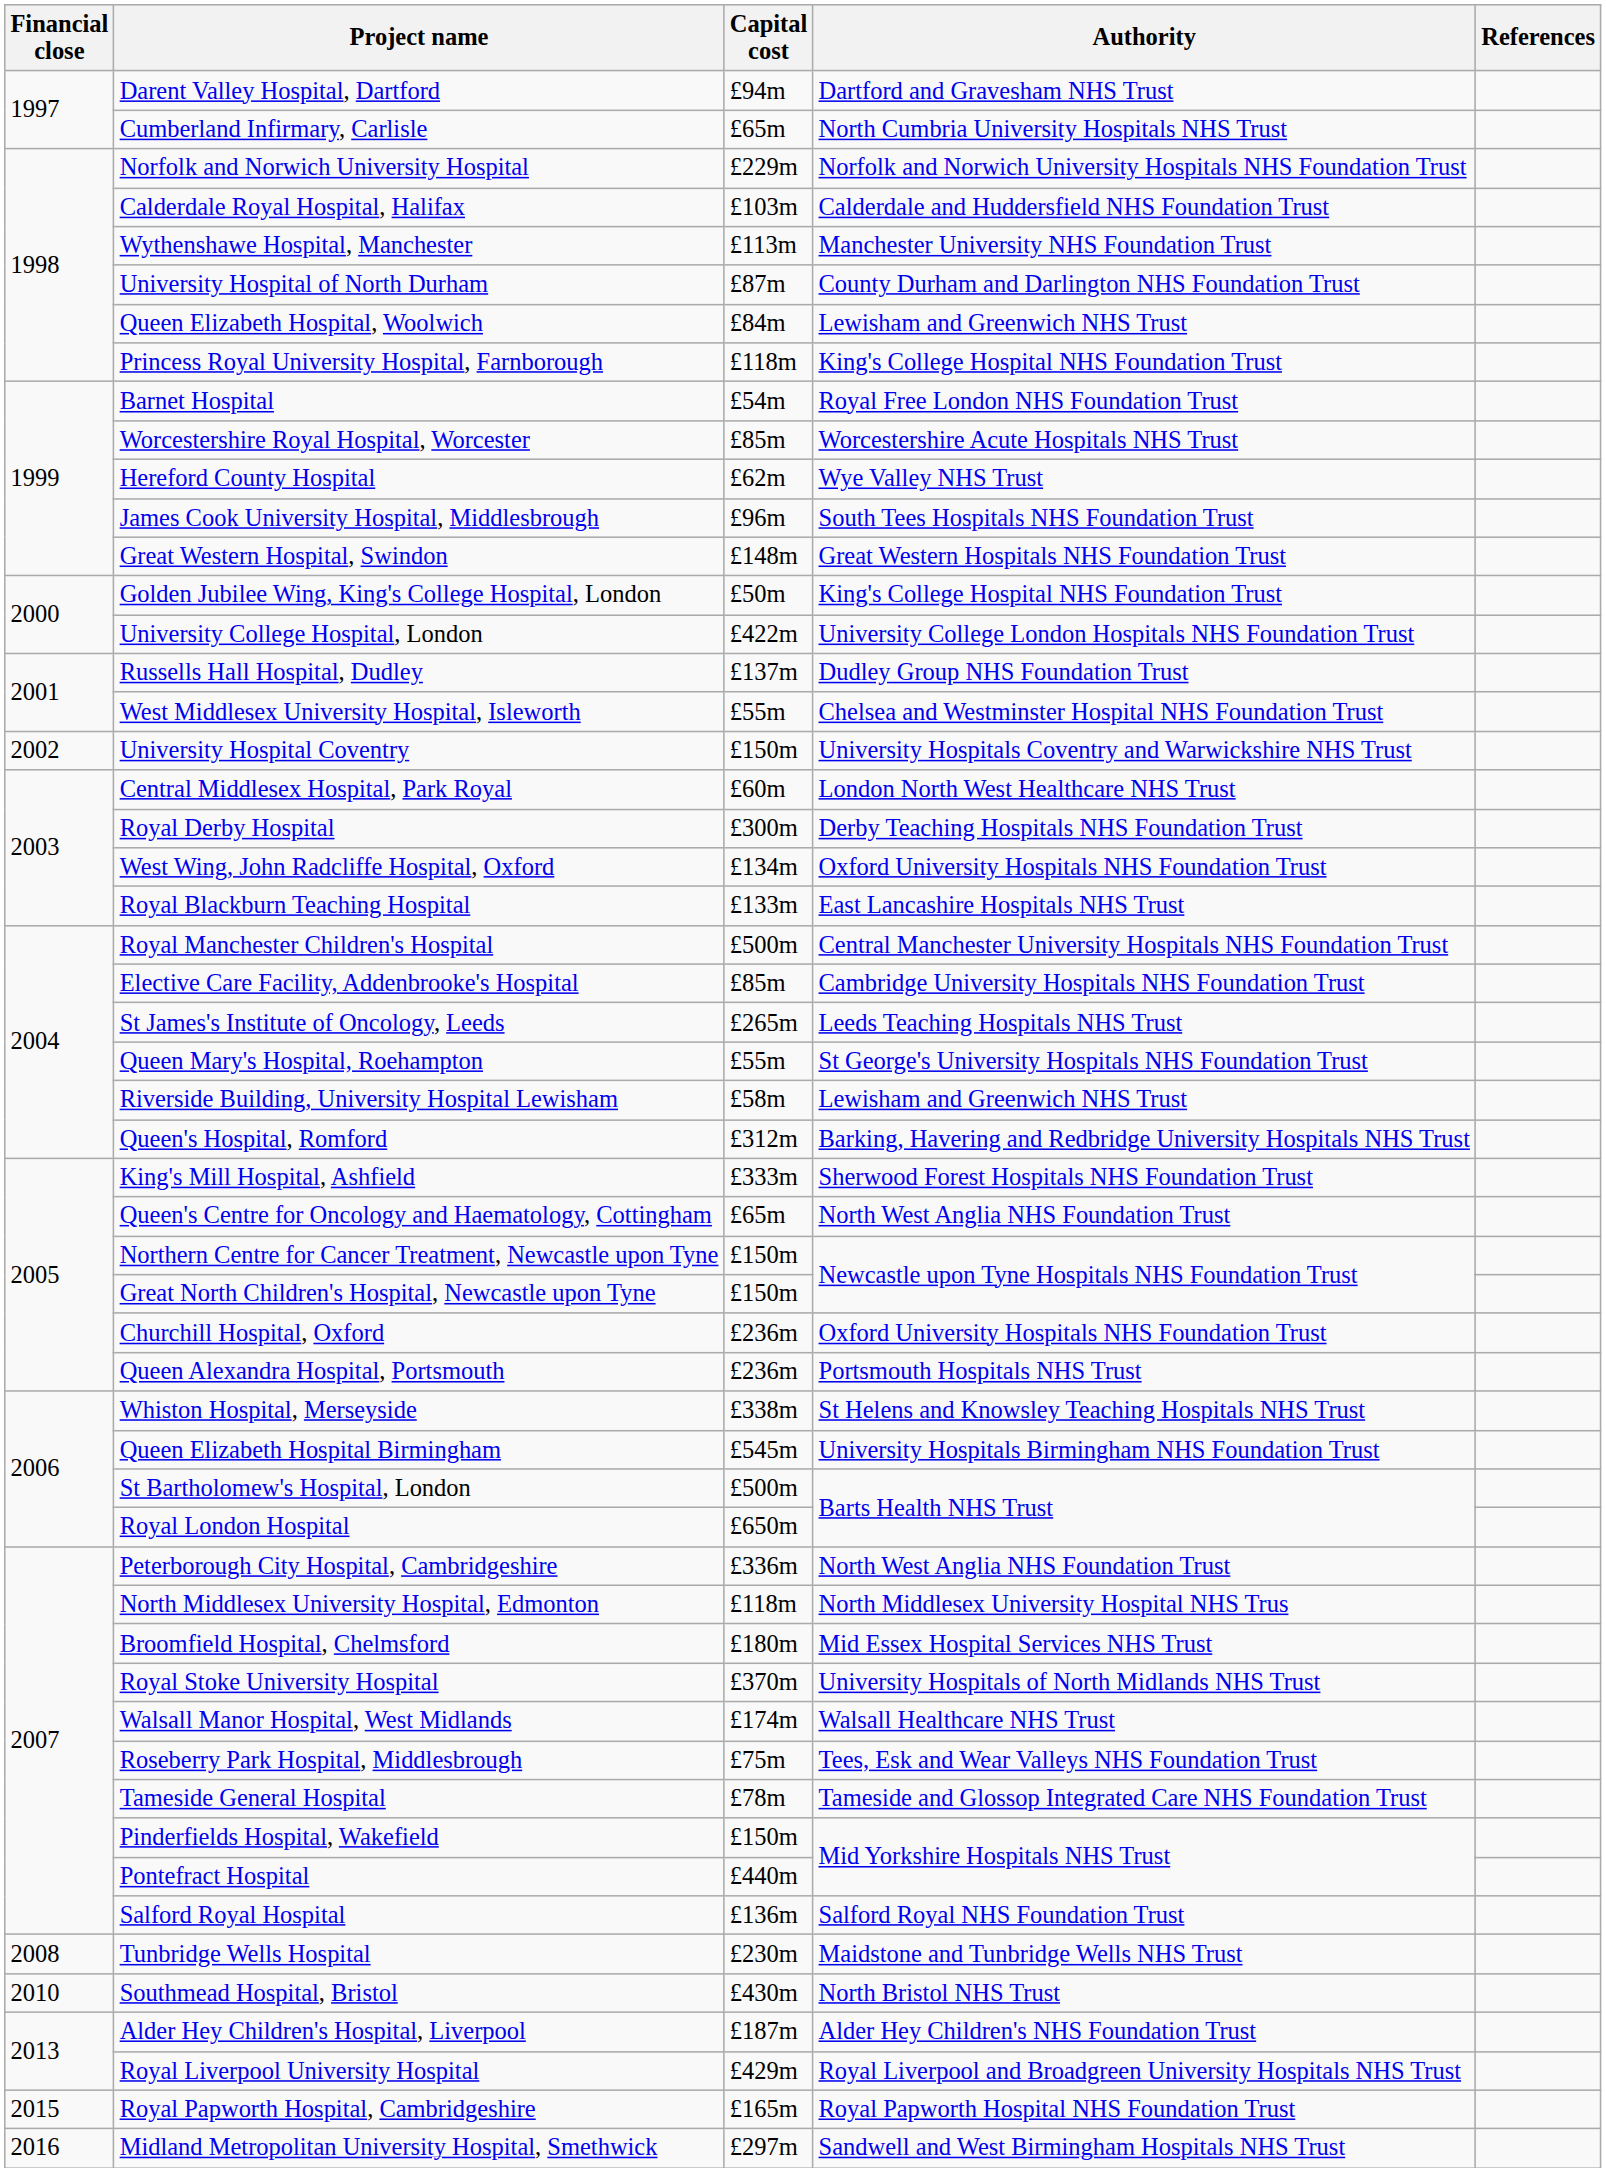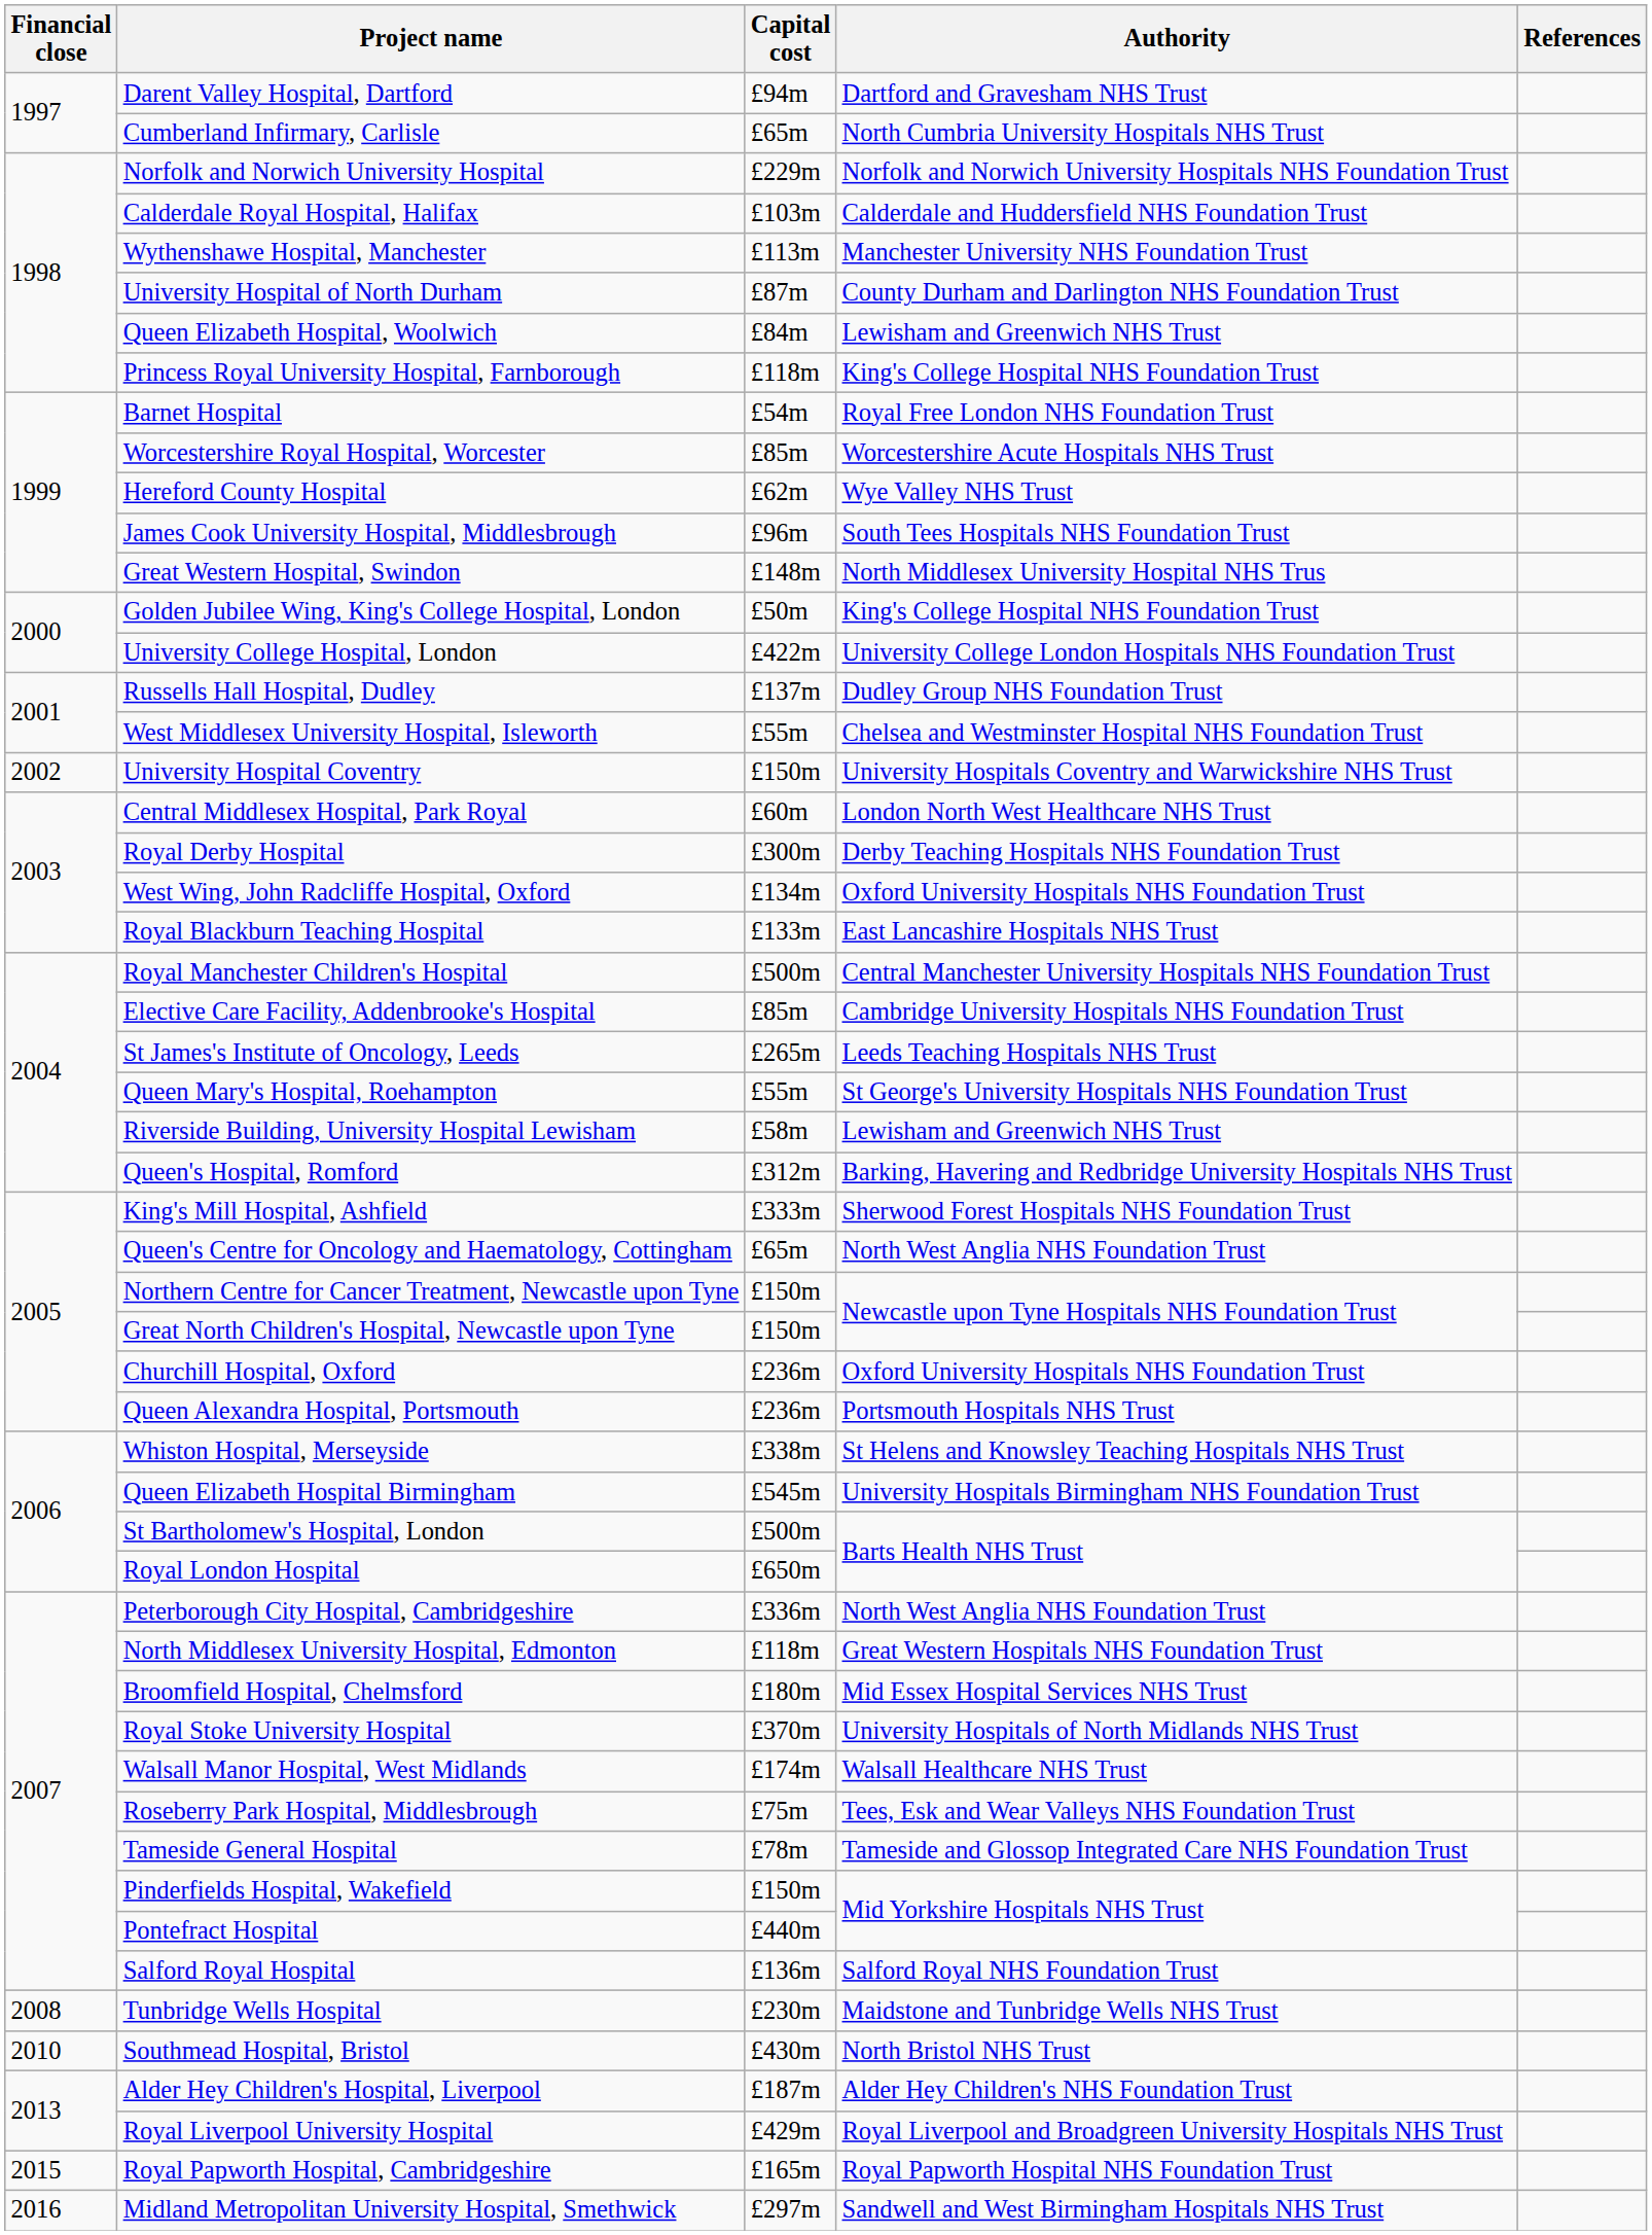Great Western Hospital, Swindon | Authority: Great Western Hospitals NHS Foundation Trust -> North Middlesex University Hospital NHS Trus
North Middlesex University Hospital, Edmonton | Authority: North Middlesex University Hospital NHS Trus -> Great Western Hospitals NHS Foundation Trust
